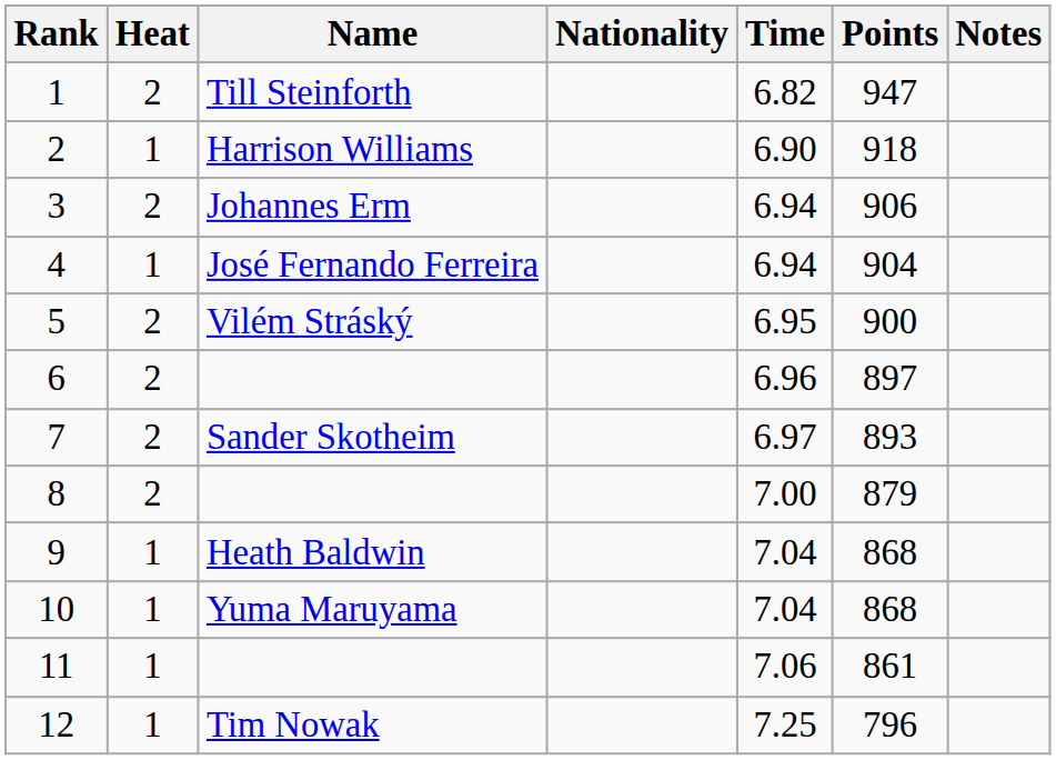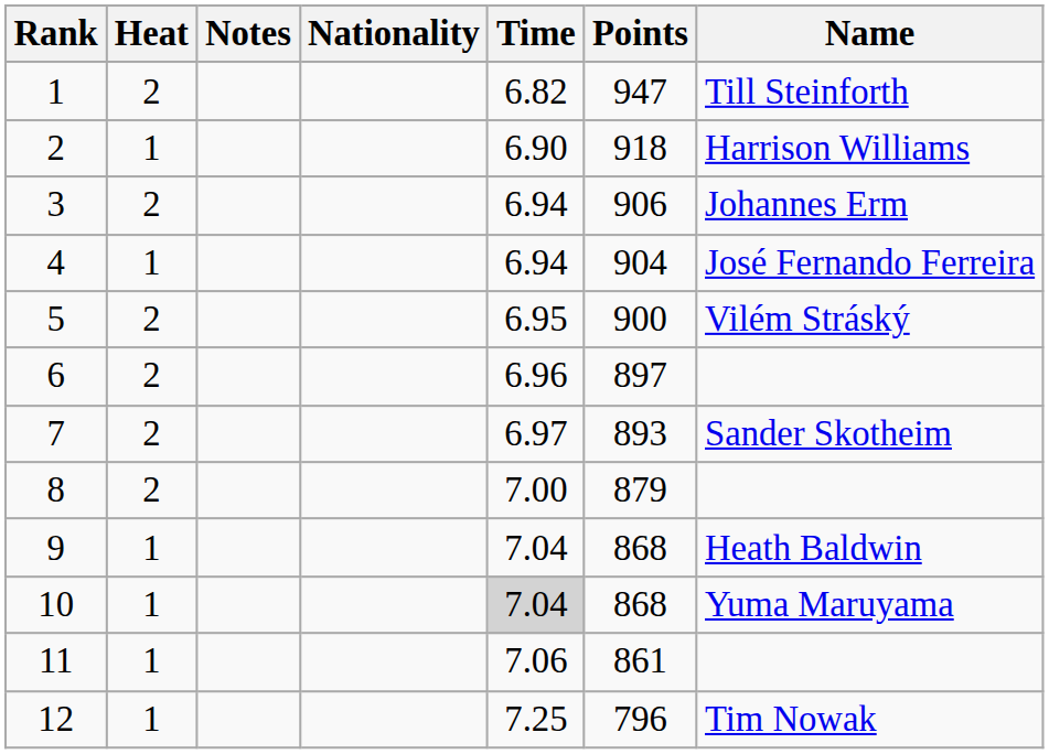columns swapped: Name <-> Notes
10 | Time: no background -> lightgrey background
